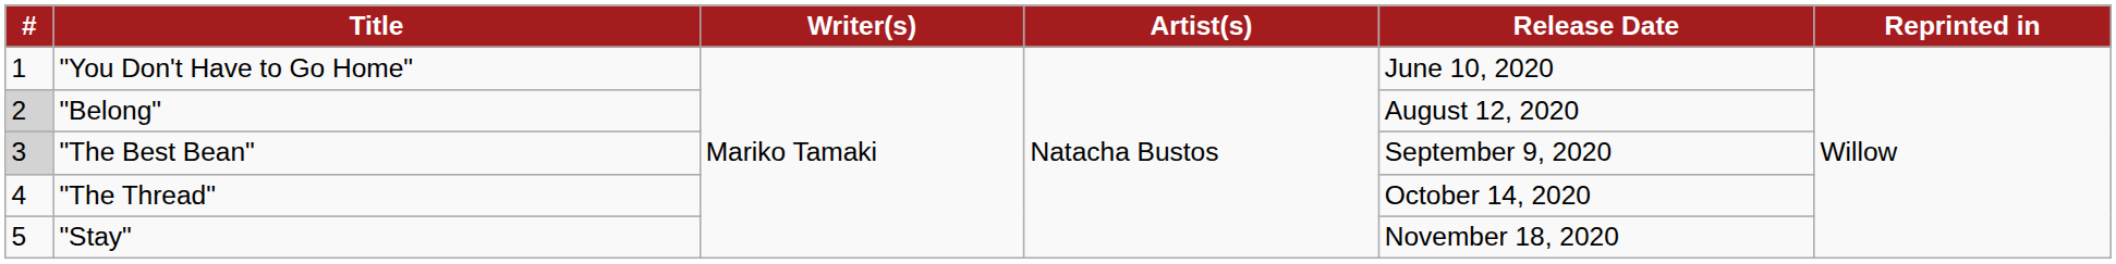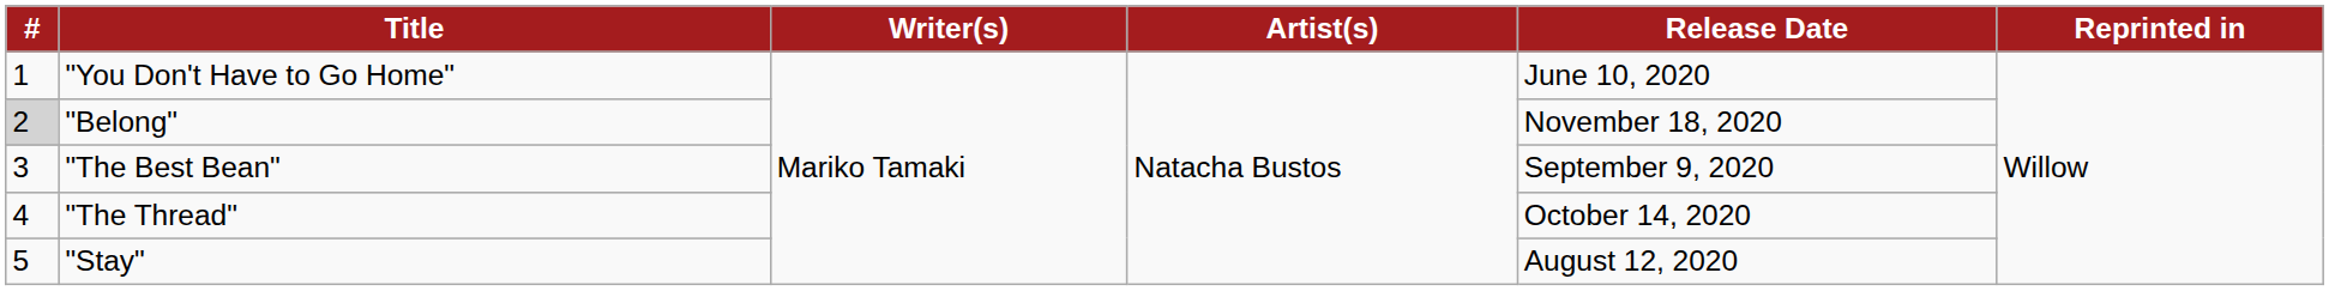"Belong" | Release Date: August 12, 2020 -> November 18, 2020
"The Best Bean" | #: lightgrey background -> no background
"Stay" | Release Date: November 18, 2020 -> August 12, 2020
